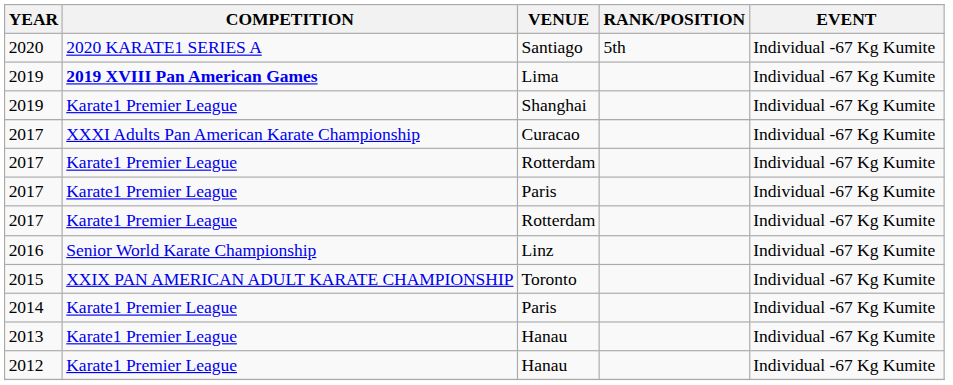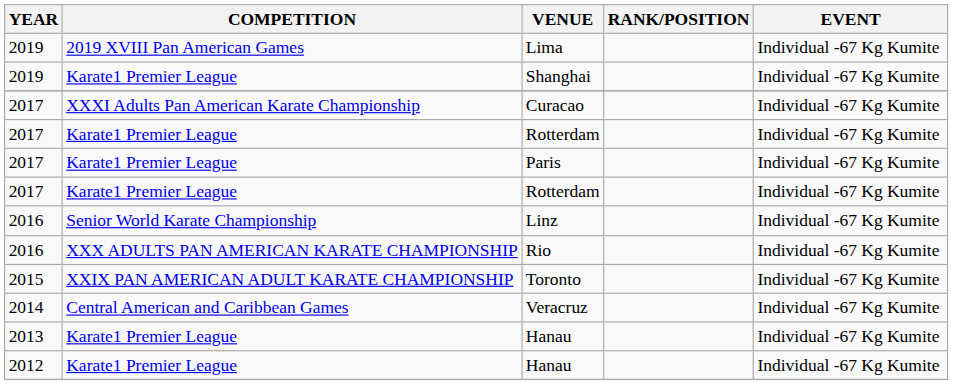- row: 2020 | 2020 KARATE1 SERIES A | Santiago | 5th | Individual -67 Kg Kumite
Lima | COMPETITION: bold -> normal
+ row: 2016 | XXX ADULTS PAN AMERICAN KARATE CHAMPIONSHIP | Rio | Individual -67 Kg Kumite
+ row: 2014 | Central American and Caribbean Games | Veracruz | Individual -67 Kg Kumite
- row: 2014 | Karate1 Premier League | Paris | Individual -67 Kg Kumite
